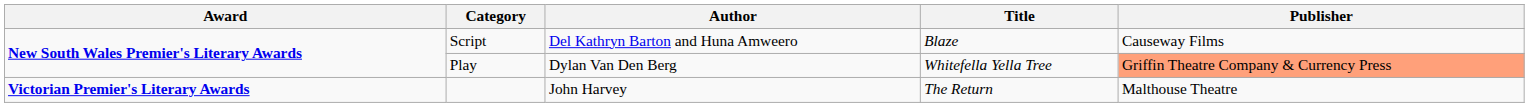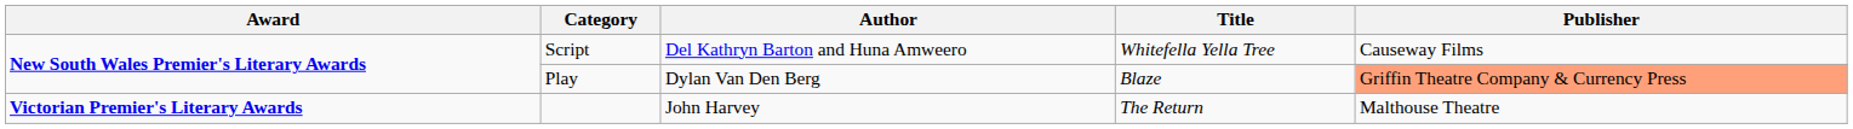Script | Title: Blaze -> Whitefella Yella Tree
Play | Title: Whitefella Yella Tree -> Blaze
